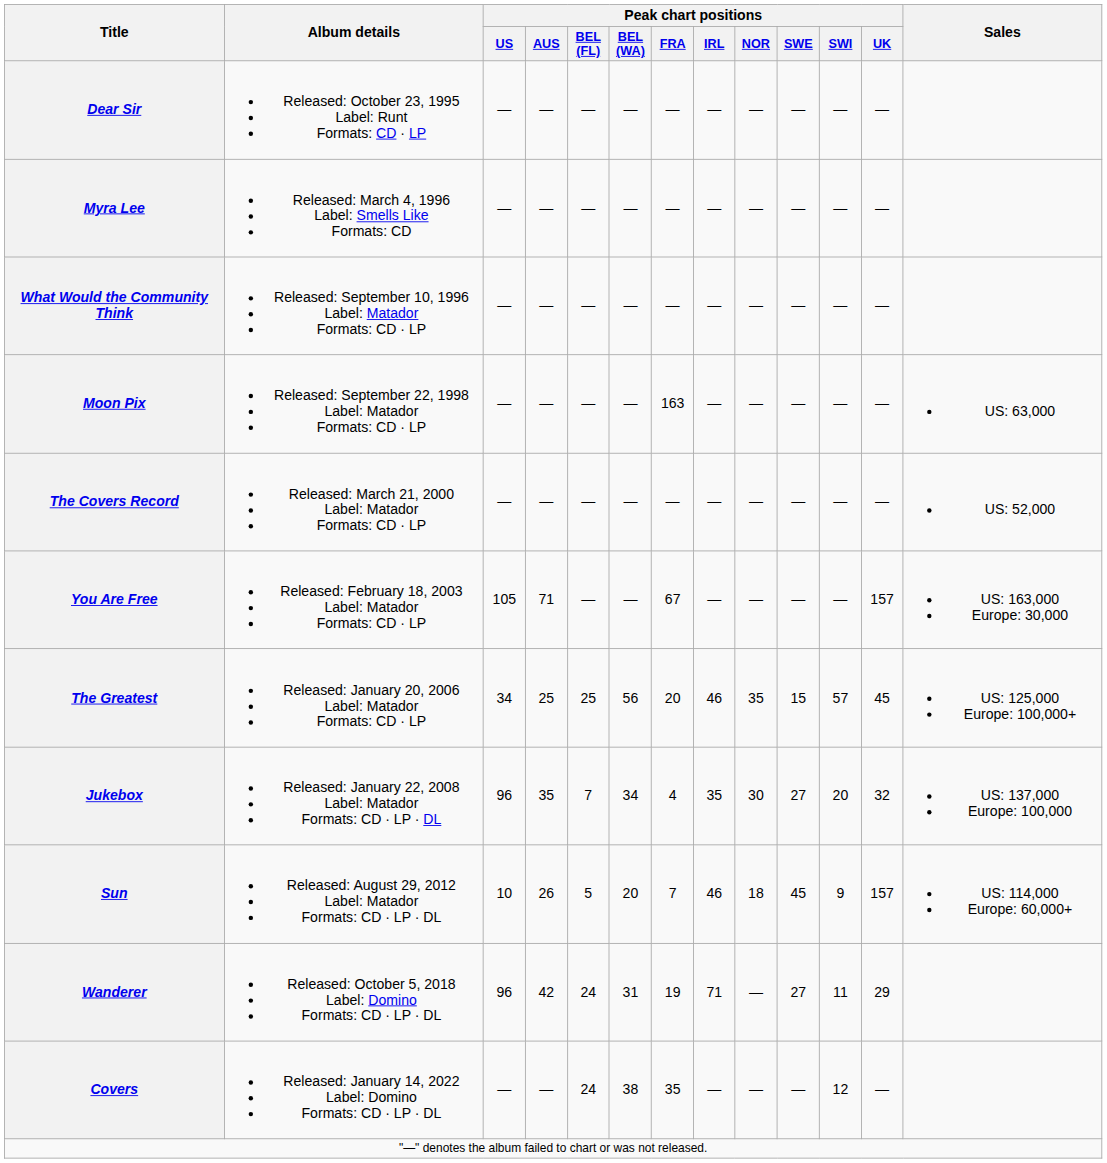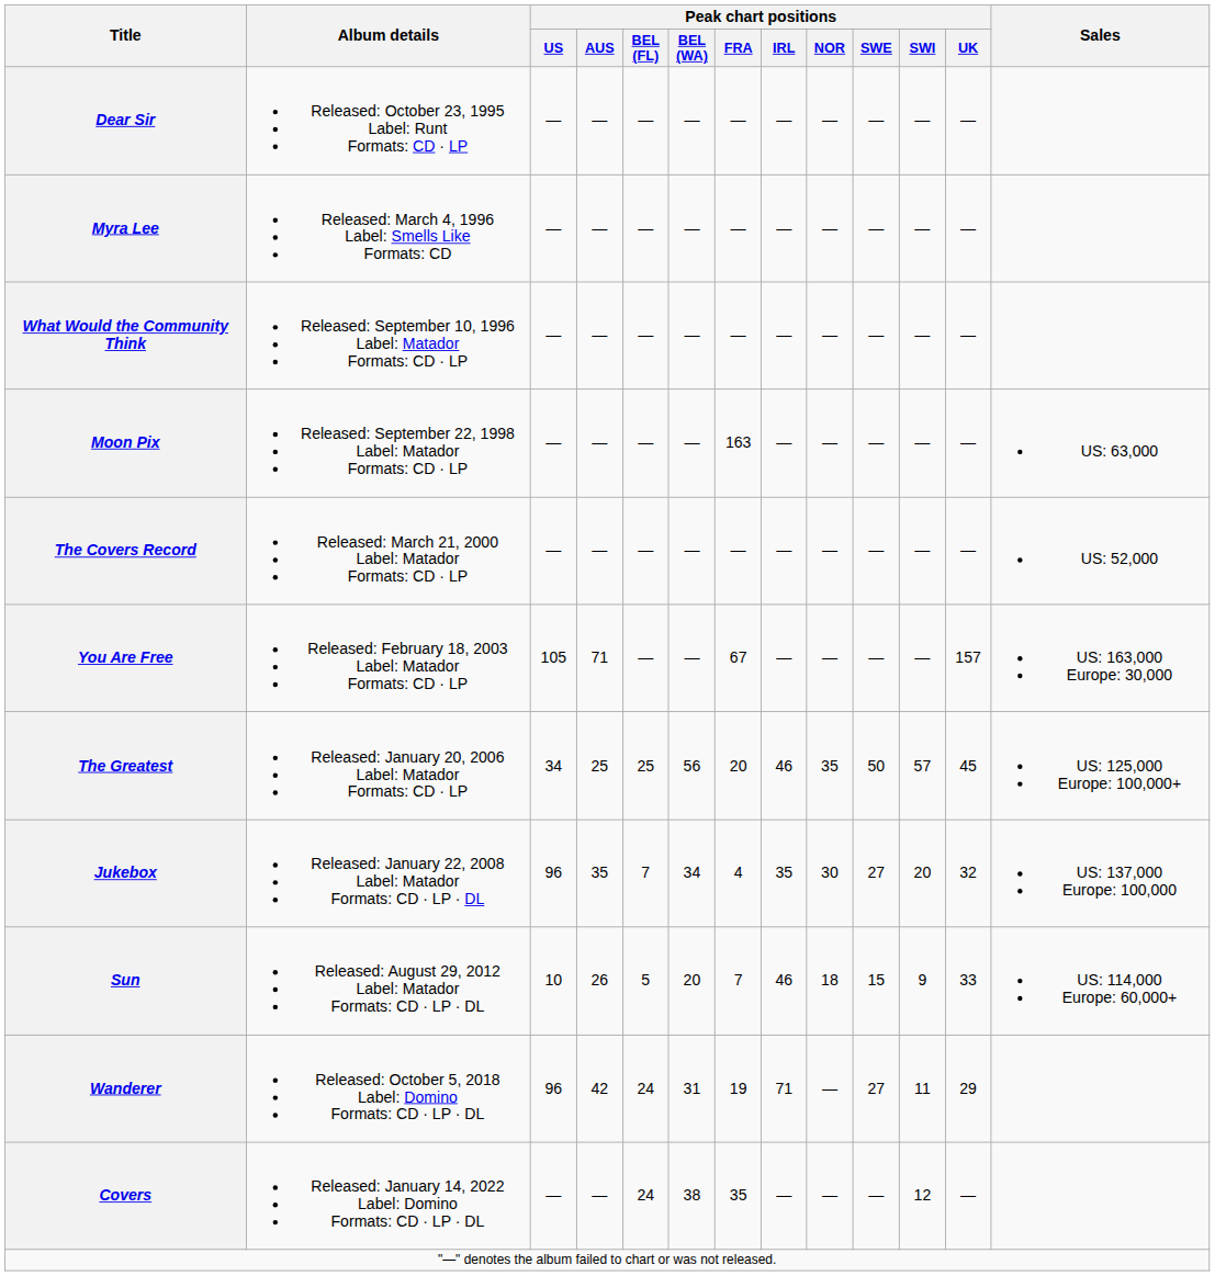The Greatest | Peak chart positions / SWE: 15 -> 50
Sun | Peak chart positions / SWE: 45 -> 15
Sun | Peak chart positions / UK: 157 -> 33
